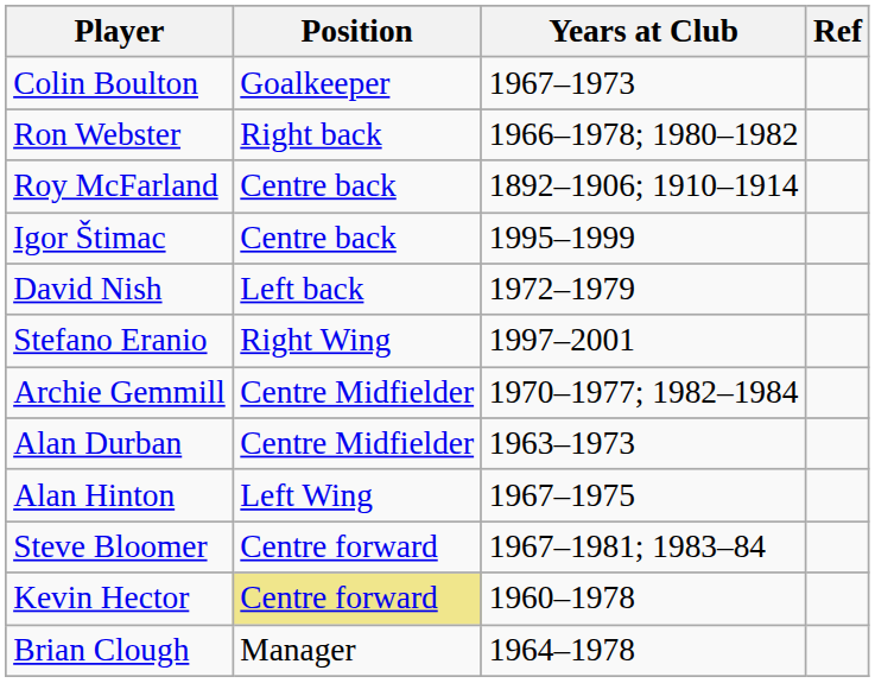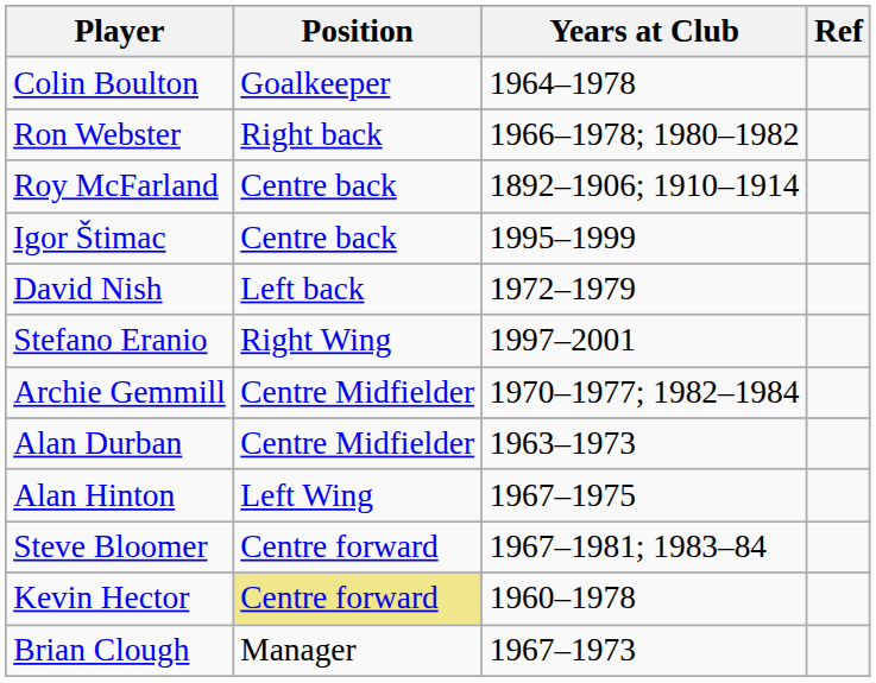Colin Boulton | Years at Club: 1967–1973 -> 1964–1978
Brian Clough | Years at Club: 1964–1978 -> 1967–1973
